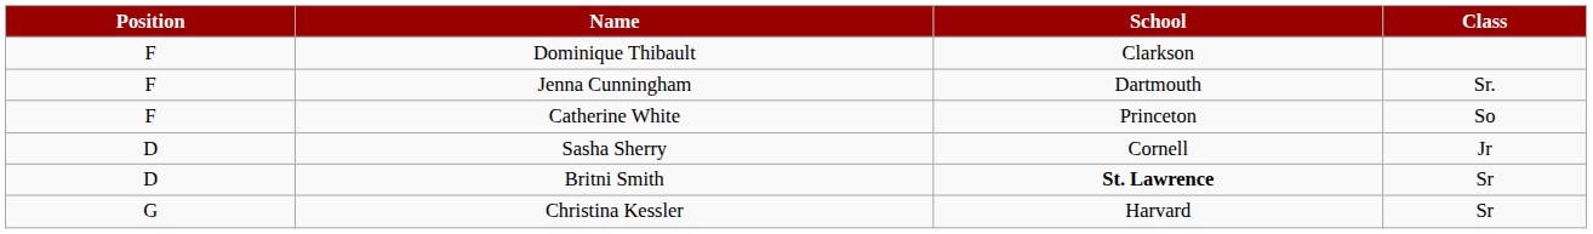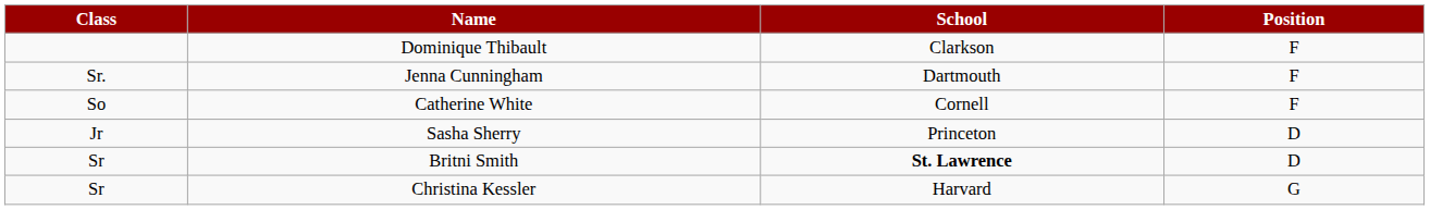columns swapped: Position <-> Class
Catherine White | School: Princeton -> Cornell
Sasha Sherry | School: Cornell -> Princeton
